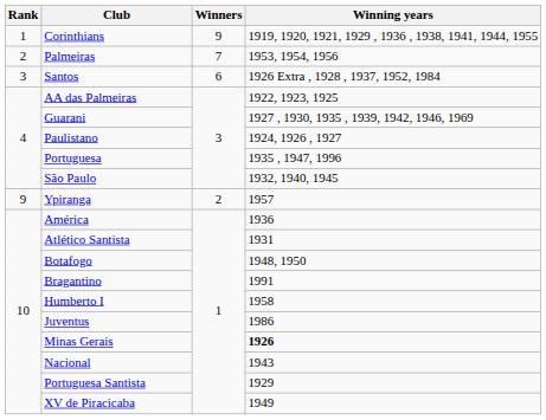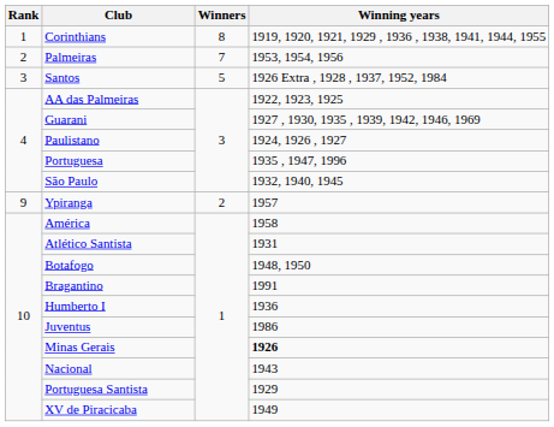Corinthians | Winners: 9 -> 8
Santos | Winners: 6 -> 5
América | Winning years: 1936 -> 1958
Humberto I | Winning years: 1958 -> 1936
